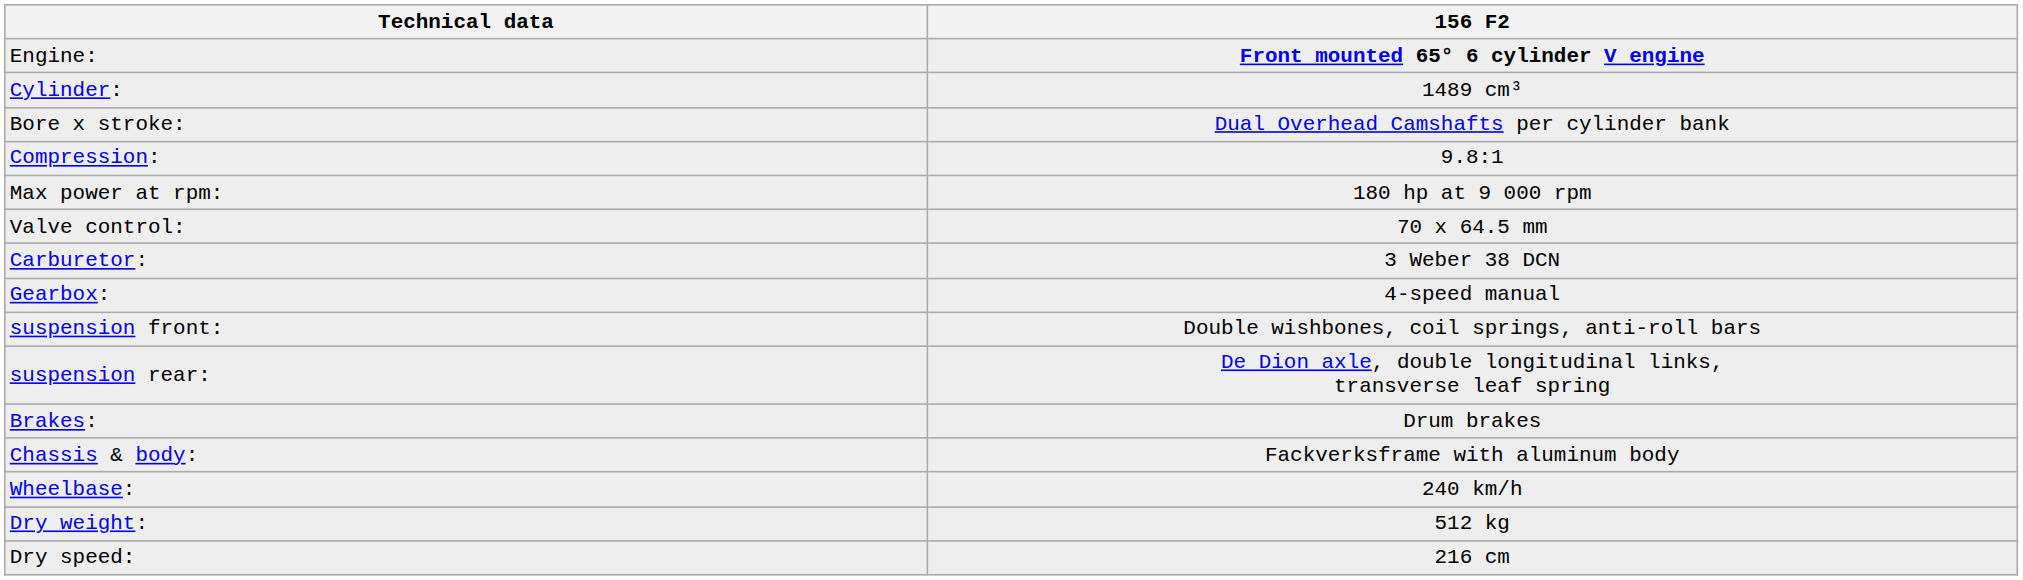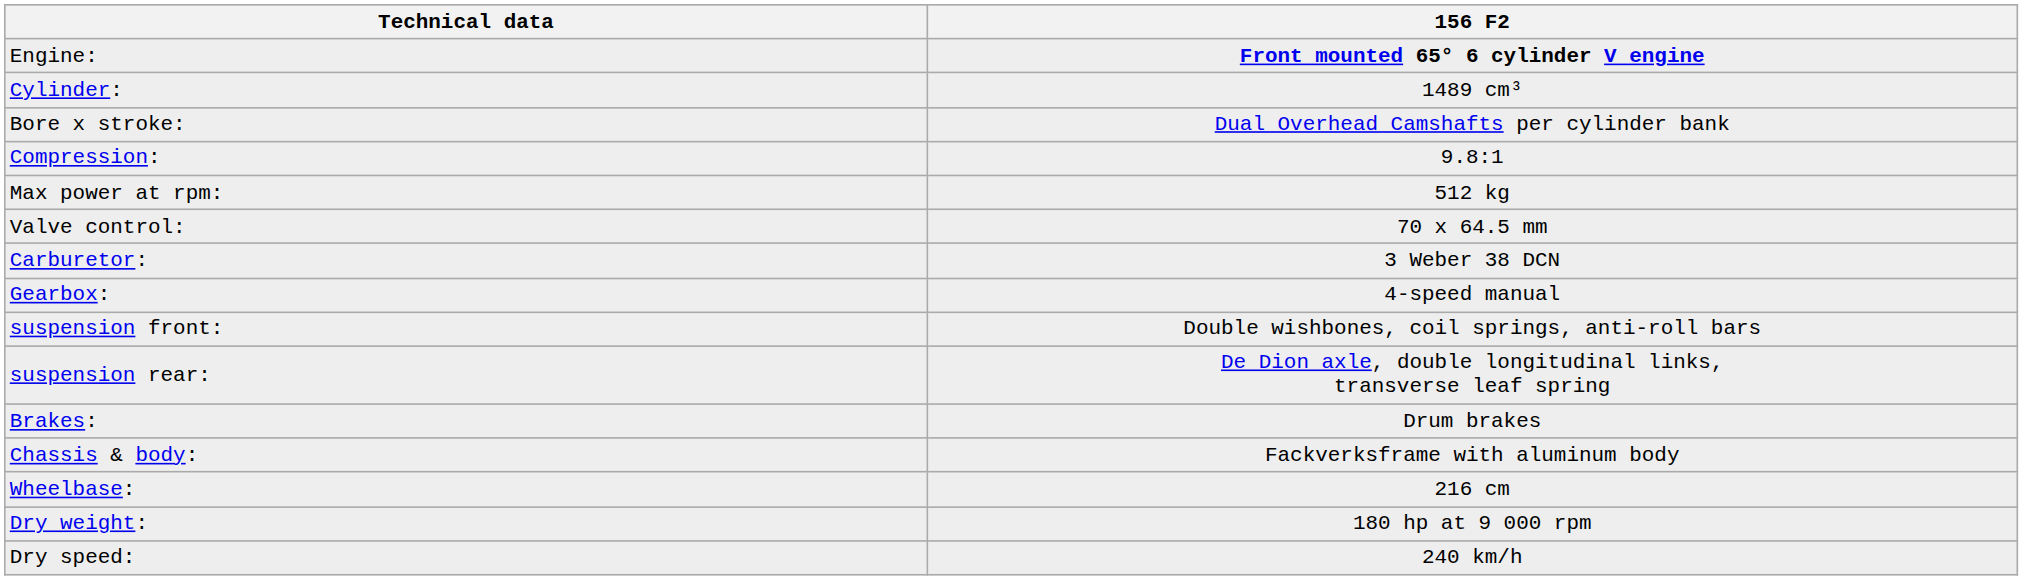Max power at rpm: | 156 F2: 180 hp at 9 000 rpm -> 512 kg
Wheelbase: | 156 F2: 240 km/h -> 216 cm
Dry weight: | 156 F2: 512 kg -> 180 hp at 9 000 rpm
Dry speed: | 156 F2: 216 cm -> 240 km/h
